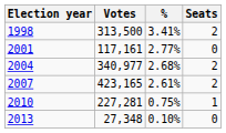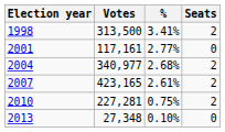2010 | Seats: 1 -> 2
